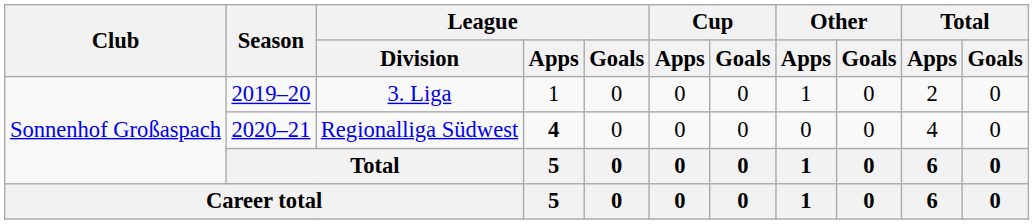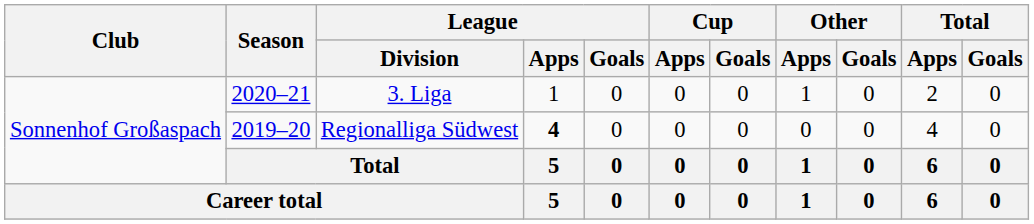3. Liga | Season: 2019–20 -> 2020–21
Regionalliga Südwest | Season: 2020–21 -> 2019–20
